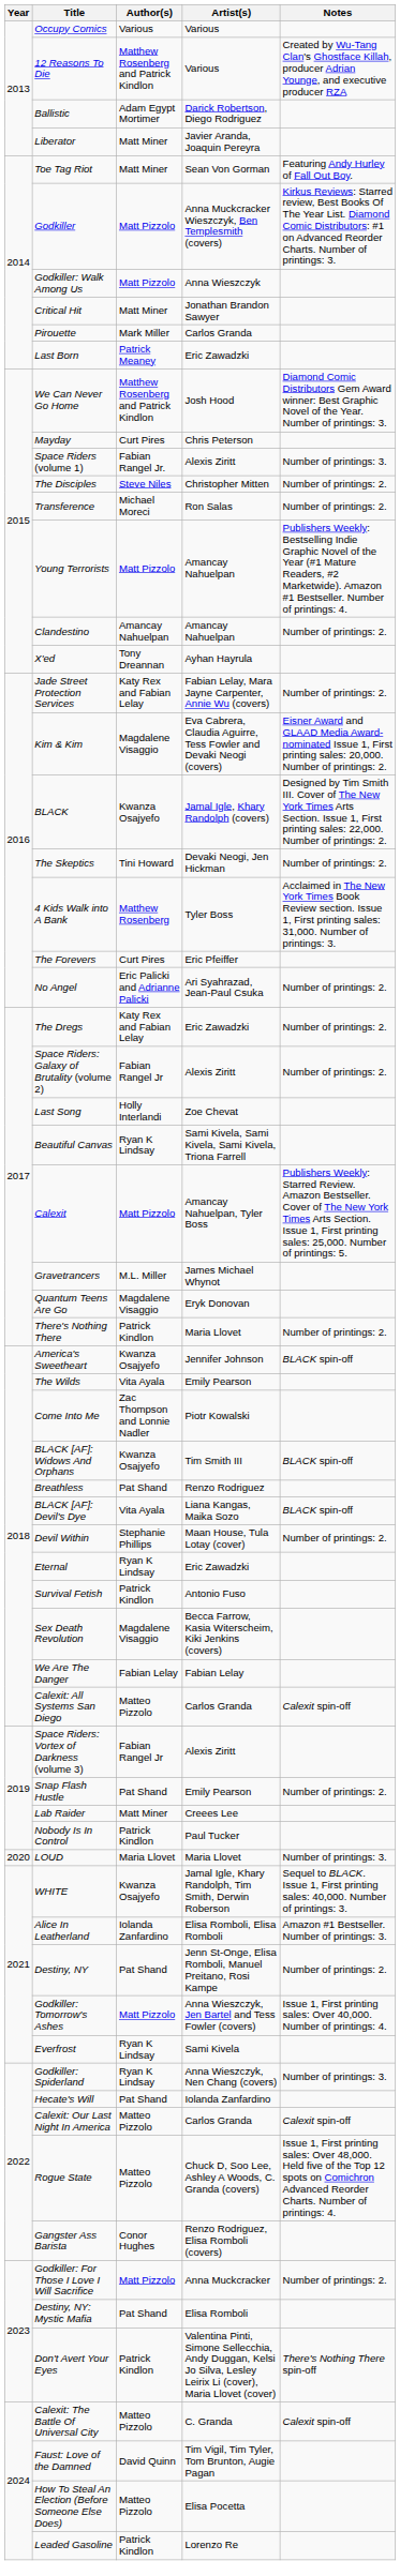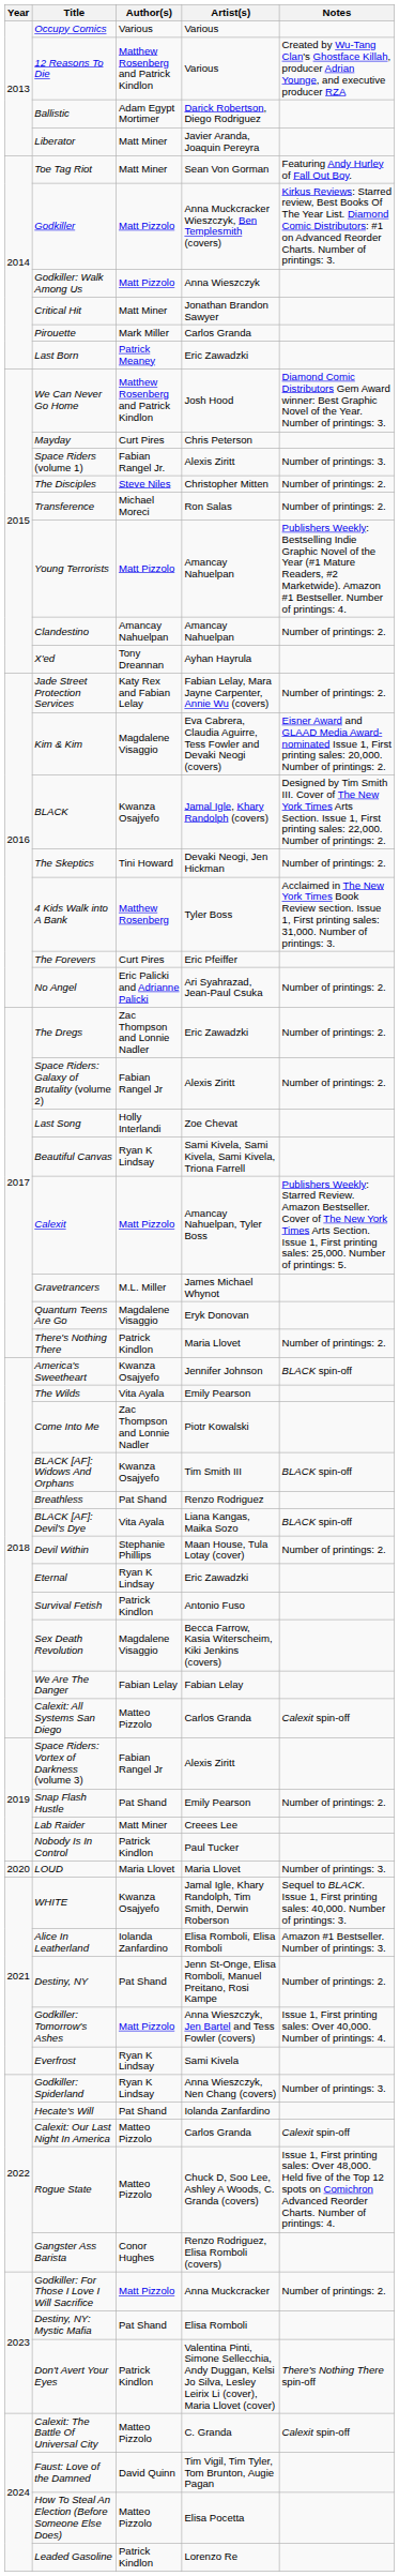The Dregs | Author(s): Katy Rex and Fabian Lelay -> Zac Thompson and Lonnie Nadler
